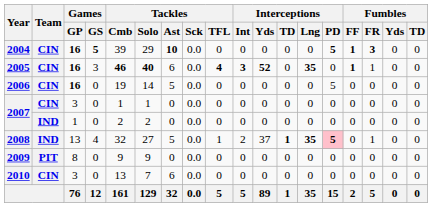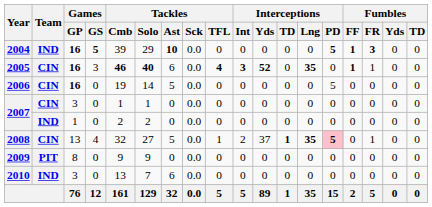2004 | Team: CIN -> IND
2008 | Team: IND -> CIN
2010 | Team: CIN -> IND
